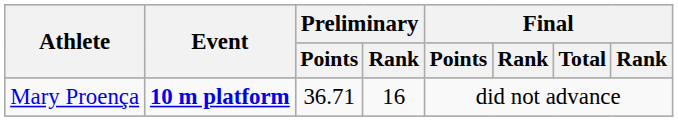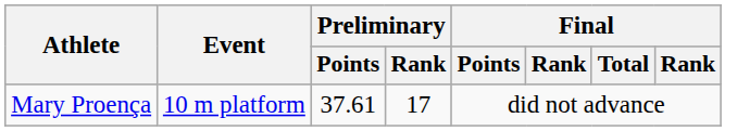Mary Proença | Event: bold -> normal
Mary Proença | Preliminary / Points: 36.71 -> 37.61
Mary Proença | Preliminary / Rank: 16 -> 17
